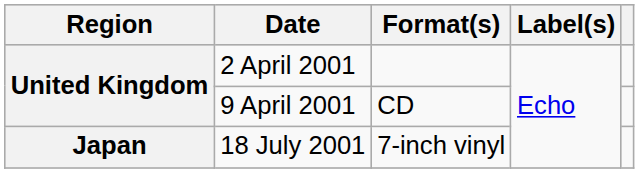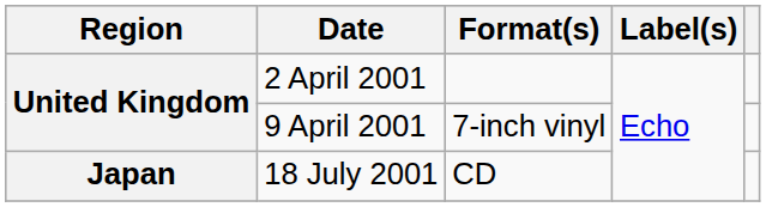9 April 2001 | Format(s): CD -> 7-inch vinyl
18 July 2001 | Format(s): 7-inch vinyl -> CD
